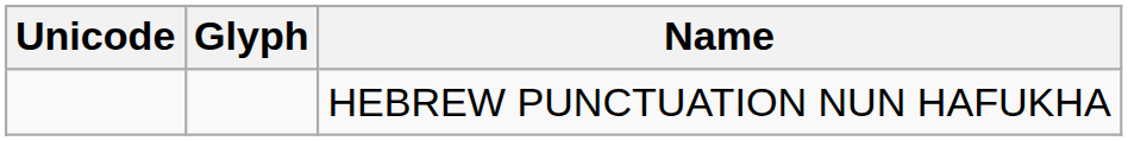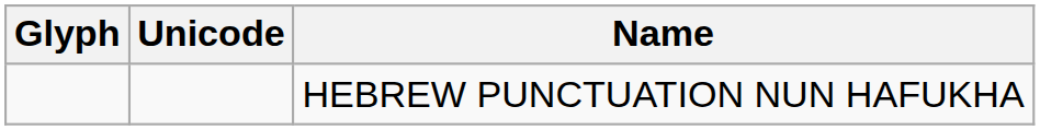columns swapped: Glyph <-> Unicode
